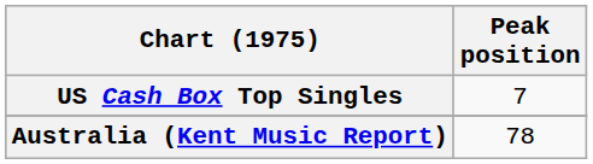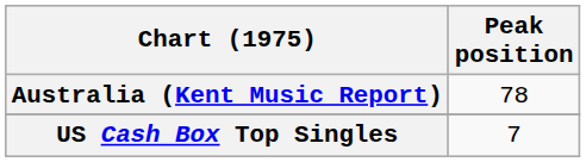rows swapped: Australia (Kent Music Report) <-> US Cash Box Top Singles
